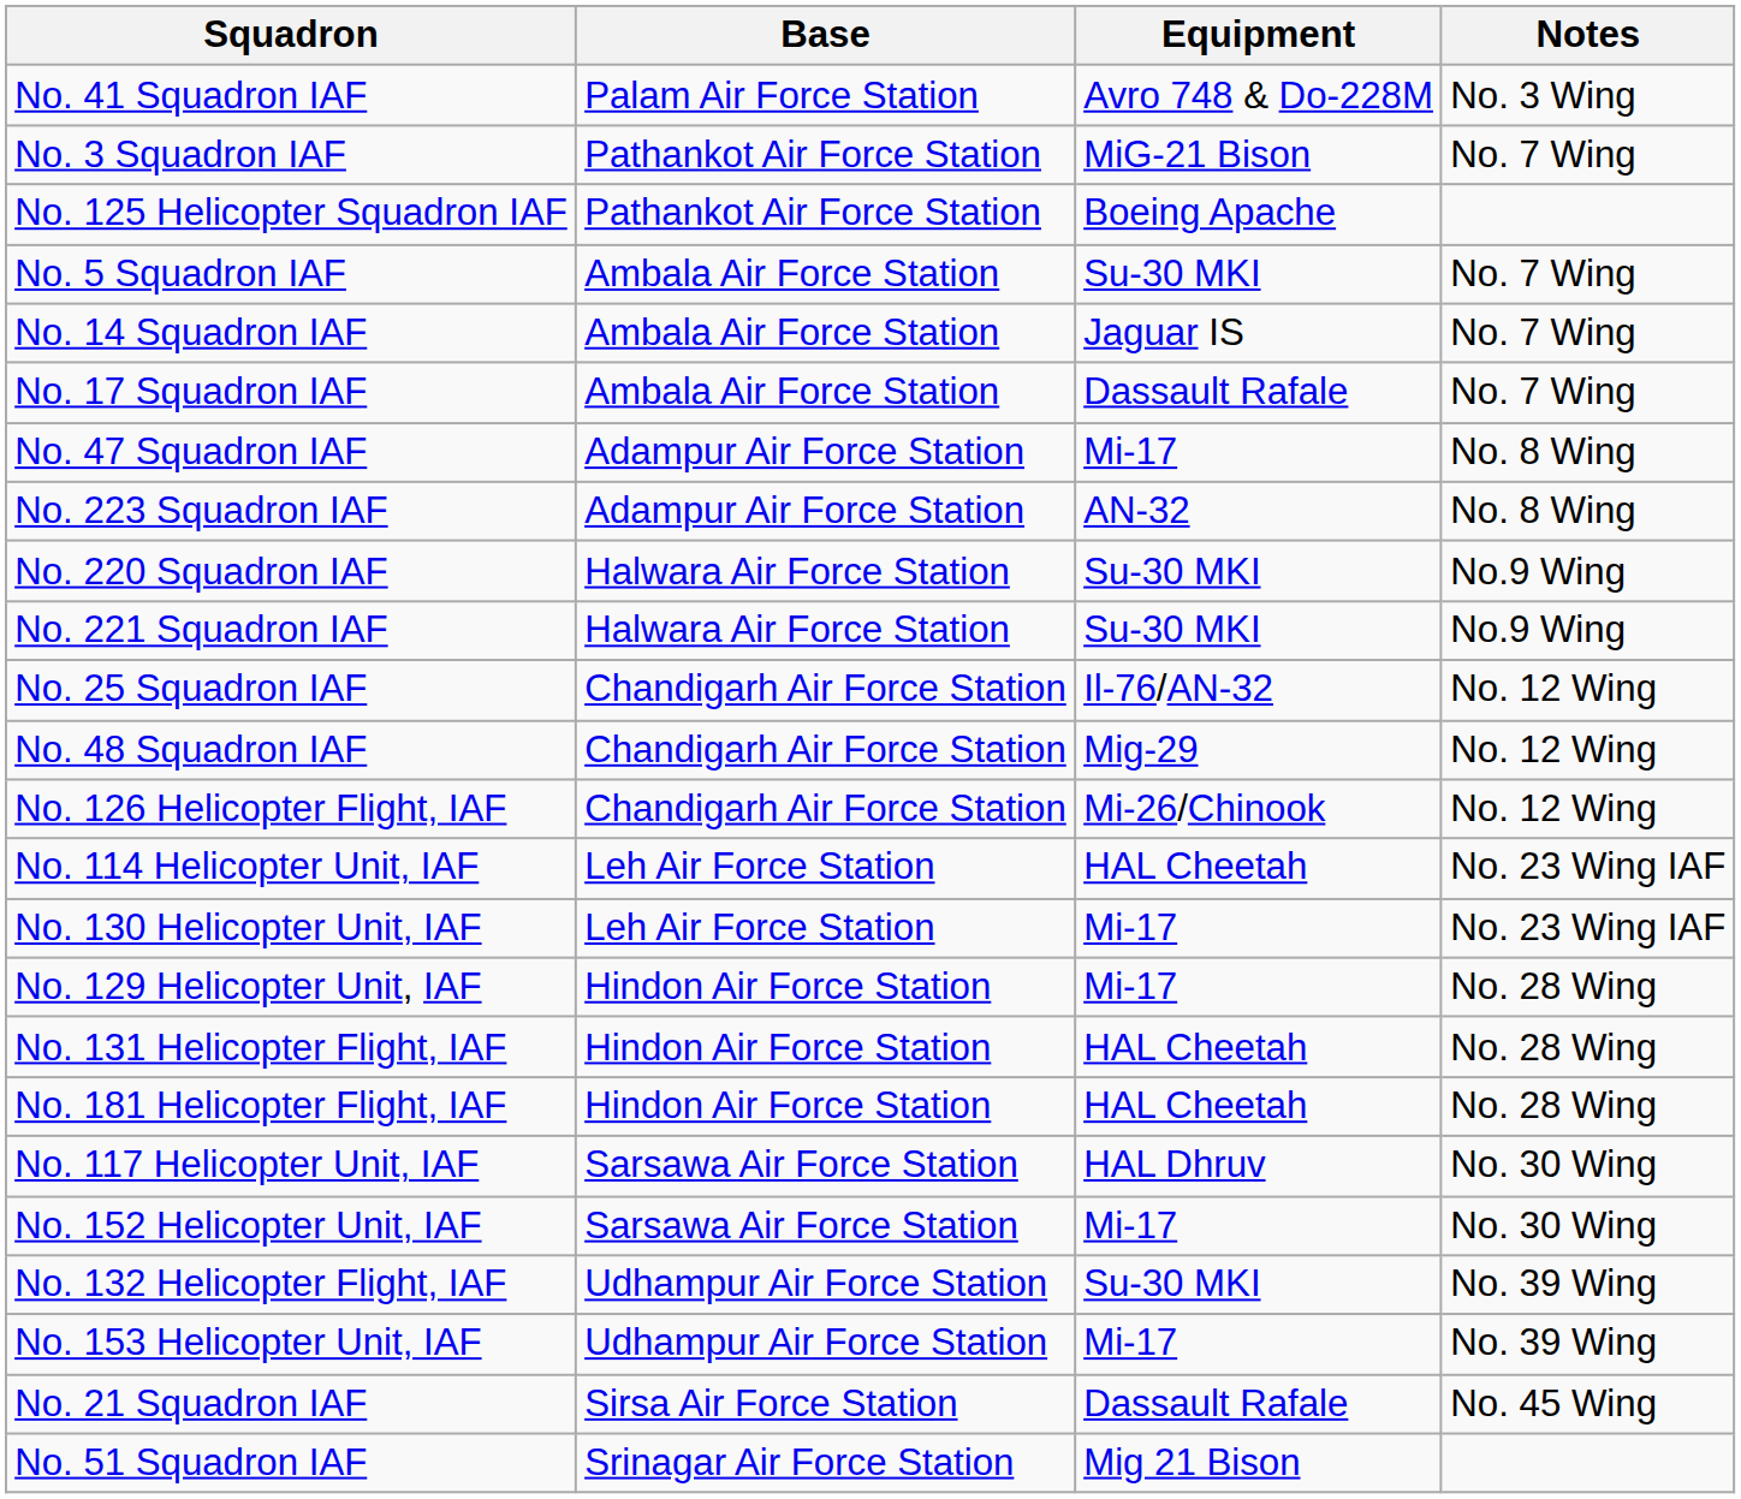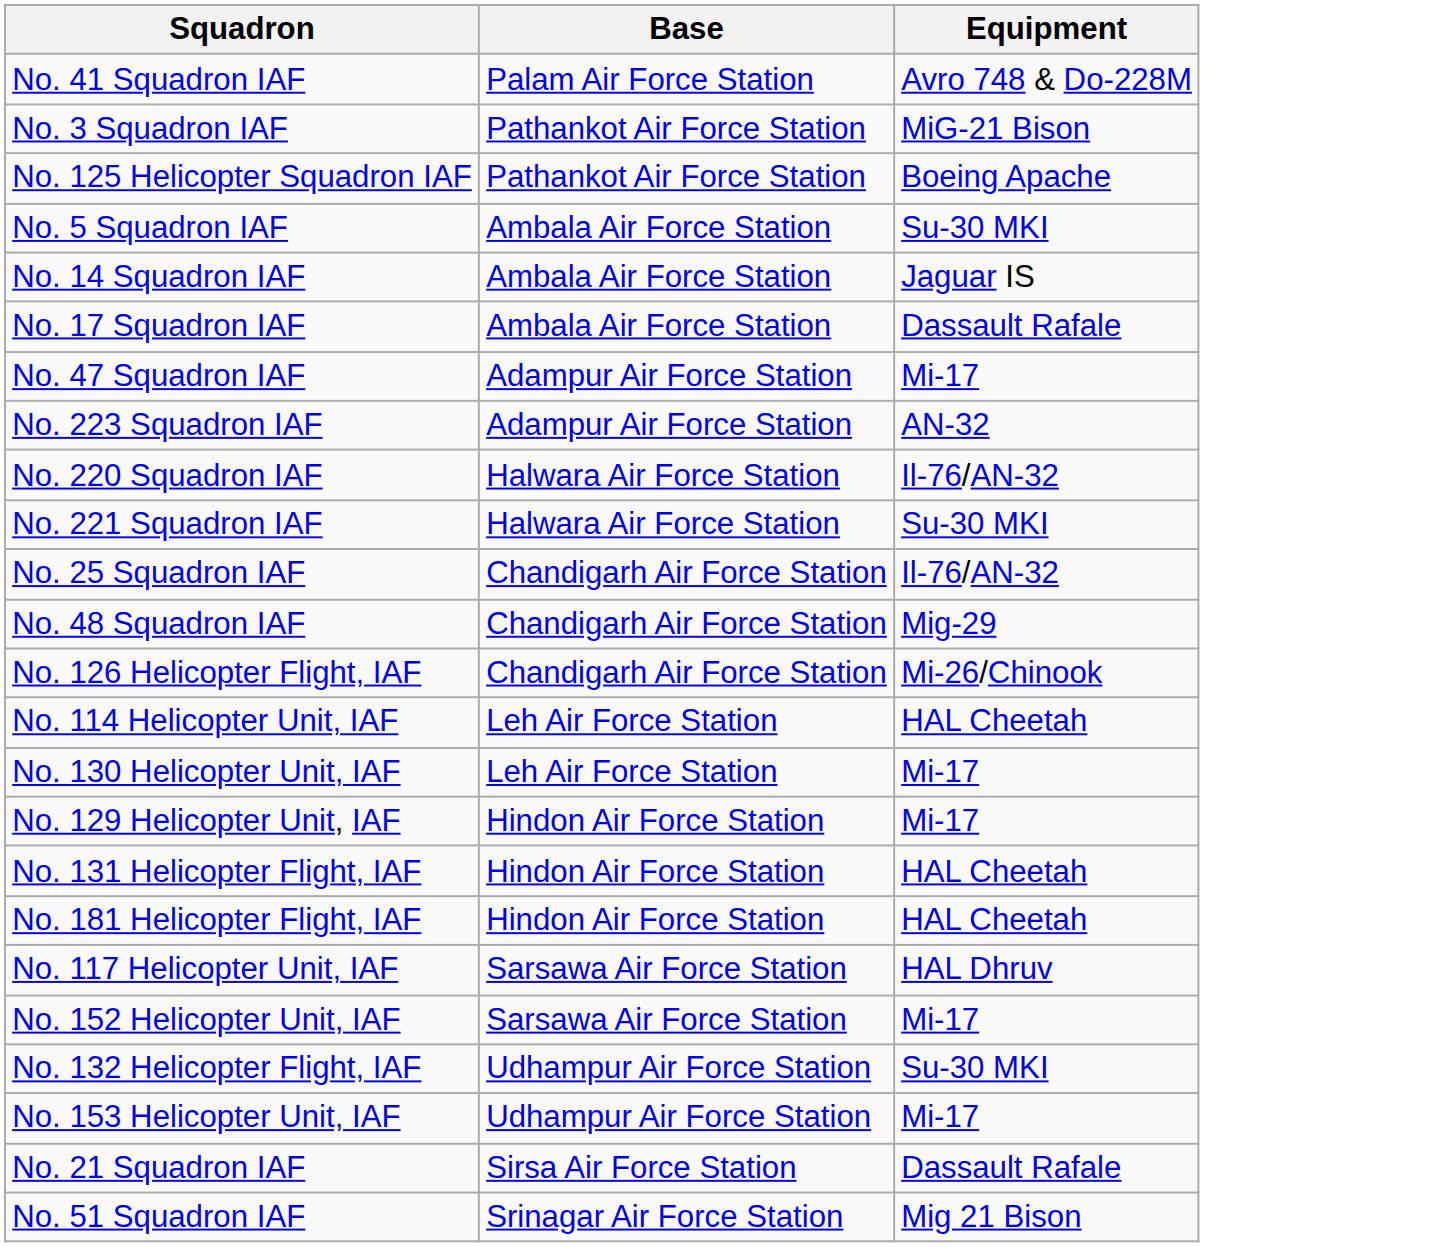- column: Notes | No. 3 Wing | No. 7 Wing | No. 7 Wing | No. 7 Wing | No. 7 Wing | No. 8 Wing | No. 8 Wing | No.9 Wing | No.9 Wing | No. 12 Wing | No. 12 Wing | No. 12 Wing | No. 23 Wing IAF | No. 23 Wing IAF | No. 28 Wing | No. 28 Wing | No. 28 Wing | No. 30 Wing | No. 30 Wing | No. 39 Wing | No. 39 Wing | No. 45 Wing
No. 220 Squadron IAF | Equipment: Su-30 MKI -> Il-76/AN-32
